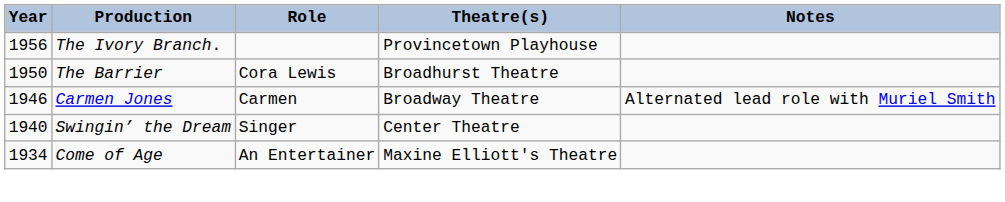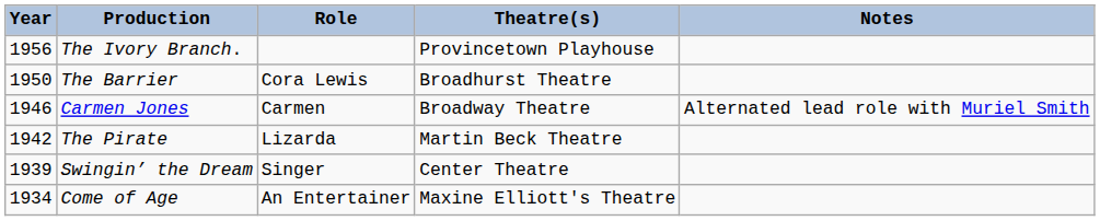+ row: 1942 | The Pirate | Lizarda | Martin Beck Theatre
Swingin’ the Dream | Year: 1940 -> 1939
